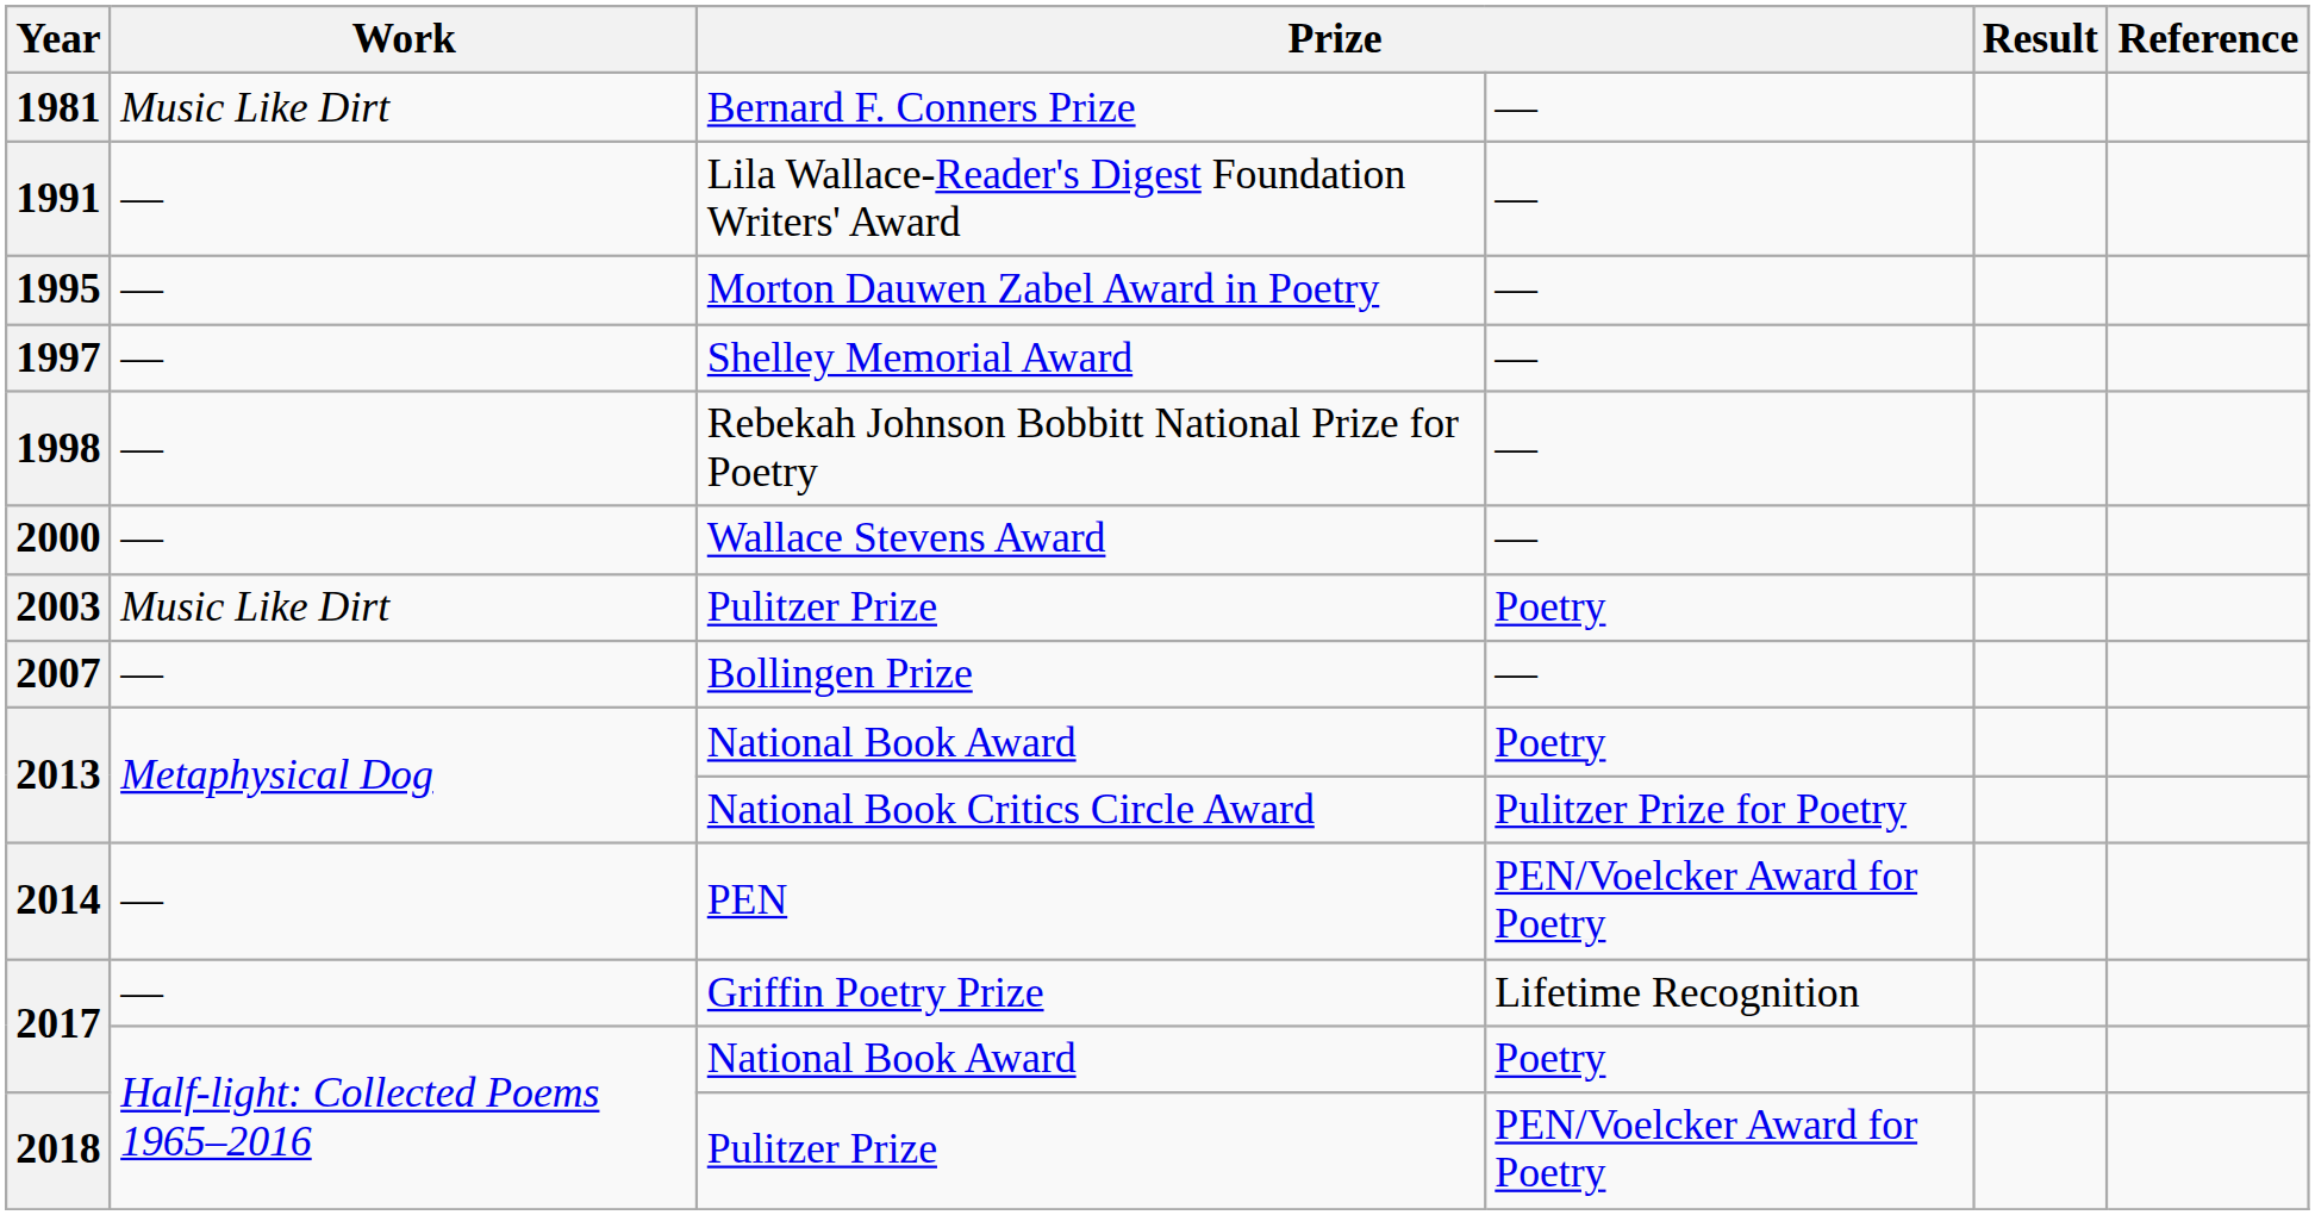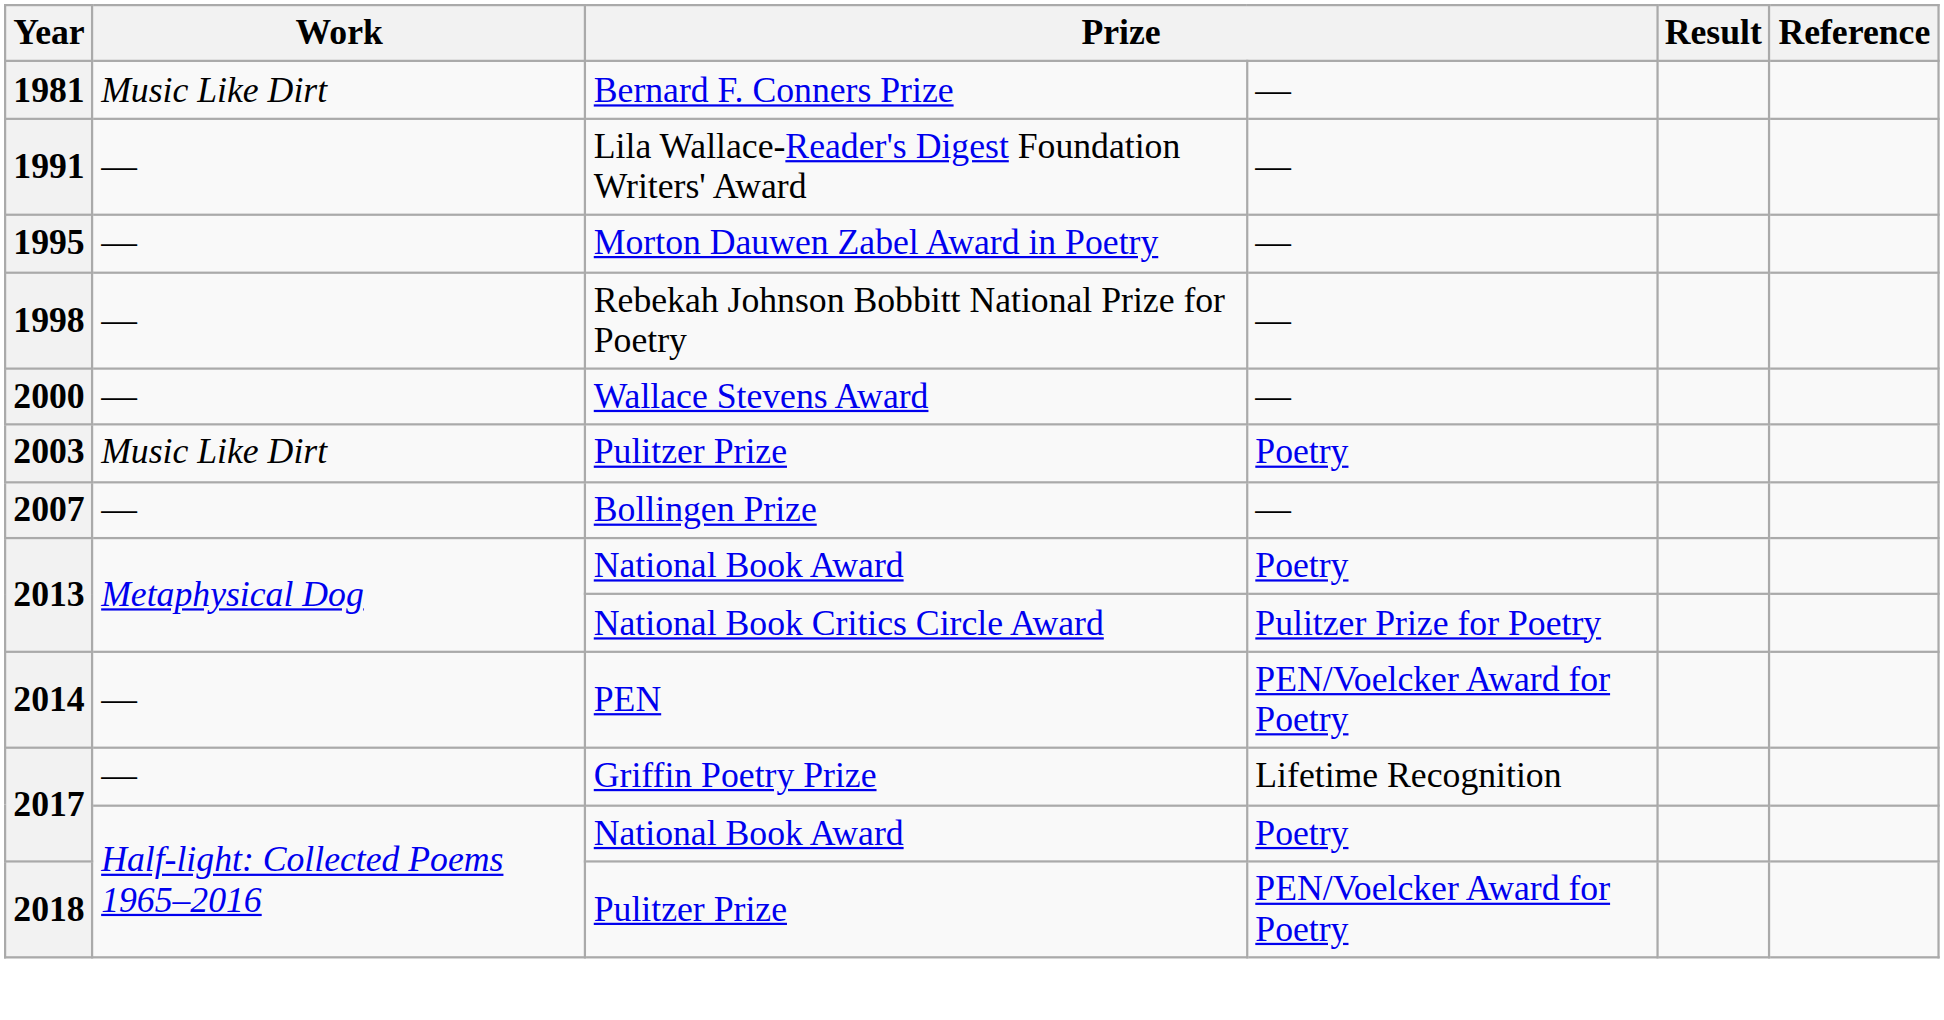- row: 1997 | — | Shelley Memorial Award | —
